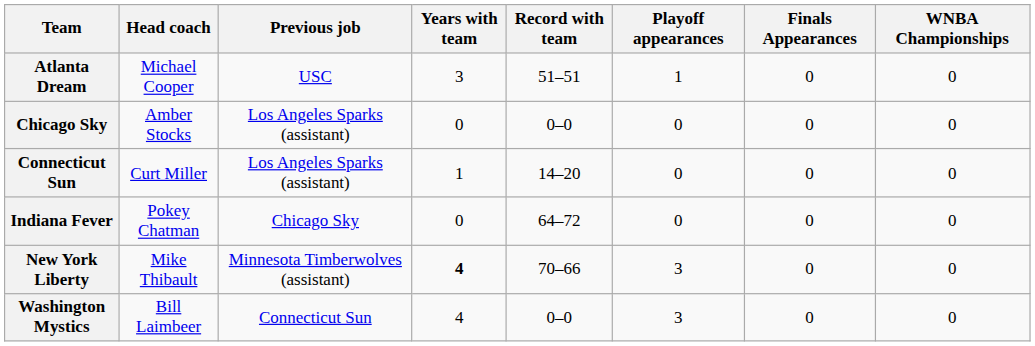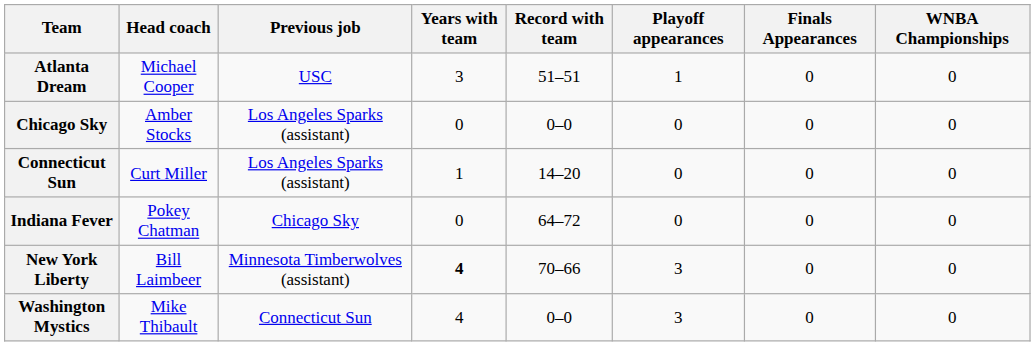New York Liberty | Head coach: Mike Thibault -> Bill Laimbeer
Washington Mystics | Head coach: Bill Laimbeer -> Mike Thibault
